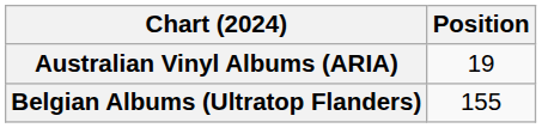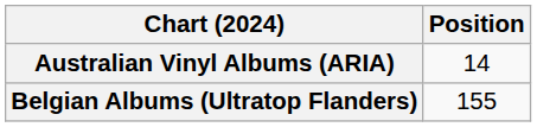Australian Vinyl Albums (ARIA) | Position: 19 -> 14
